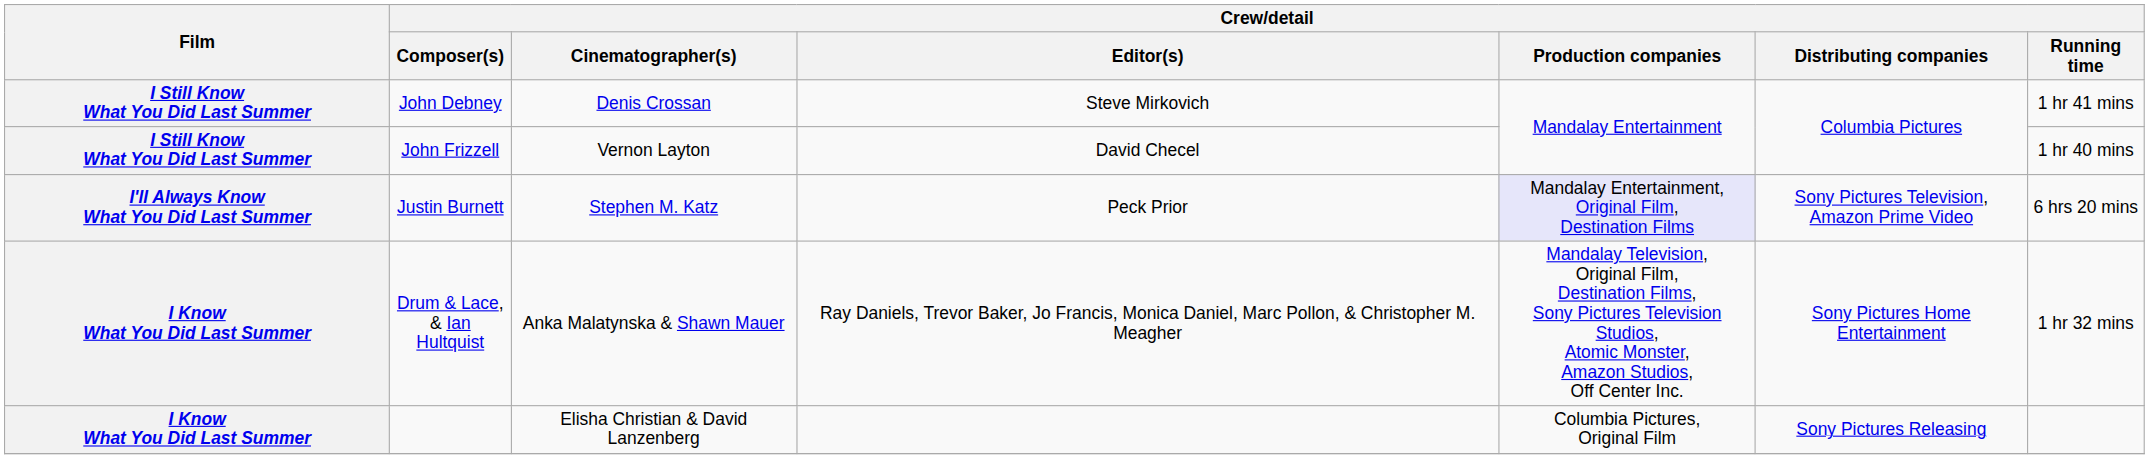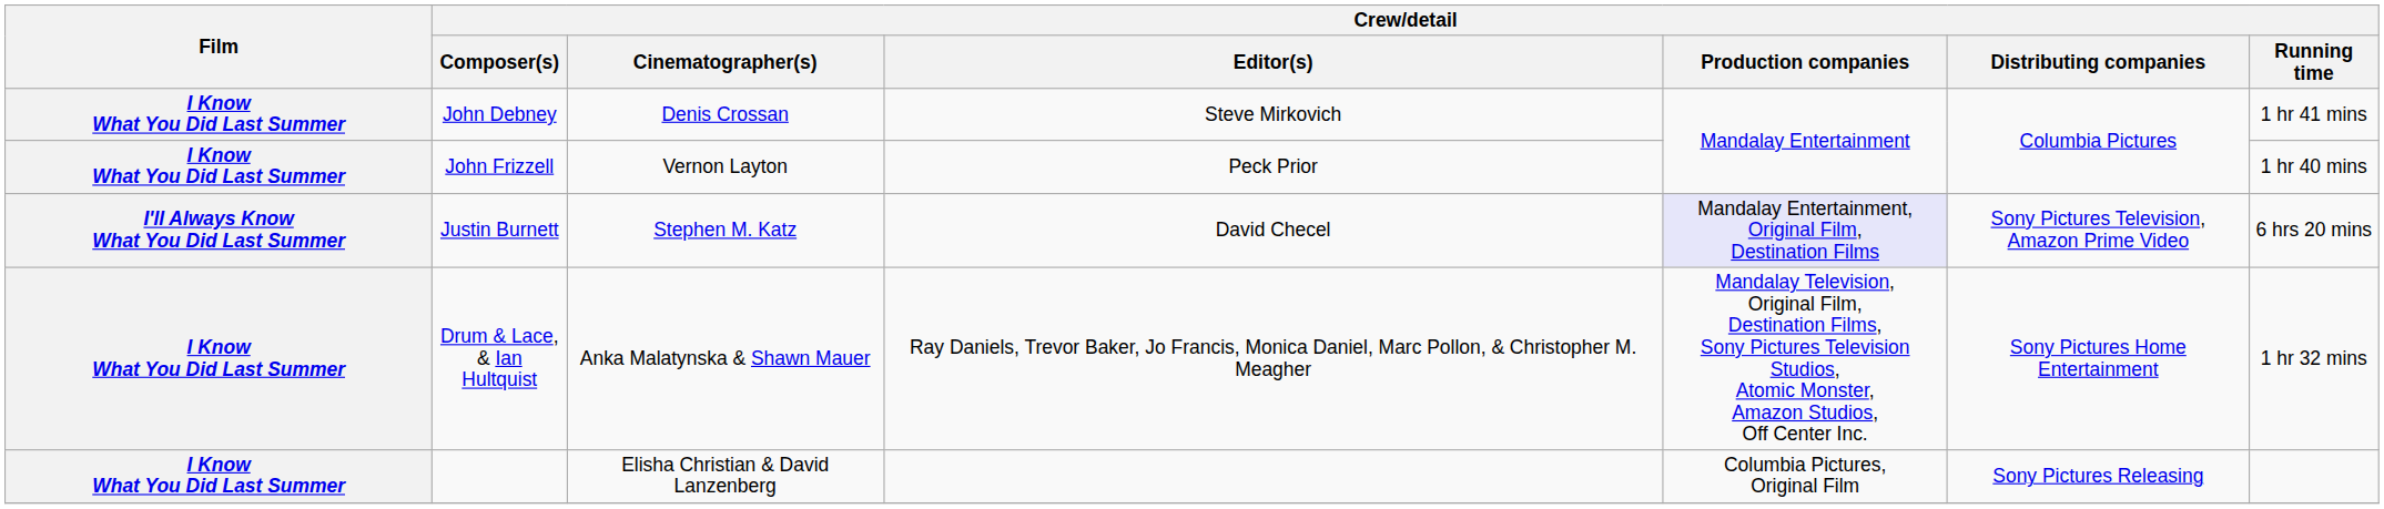John Debney | Film: I Still Know What You Did Last Summer -> I Know What You Did Last Summer
John Frizzell | Film: I Still Know What You Did Last Summer -> I Know What You Did Last Summer
John Frizzell | Crew/detail / Editor(s): David Checel -> Peck Prior
Justin Burnett | Crew/detail / Editor(s): Peck Prior -> David Checel
